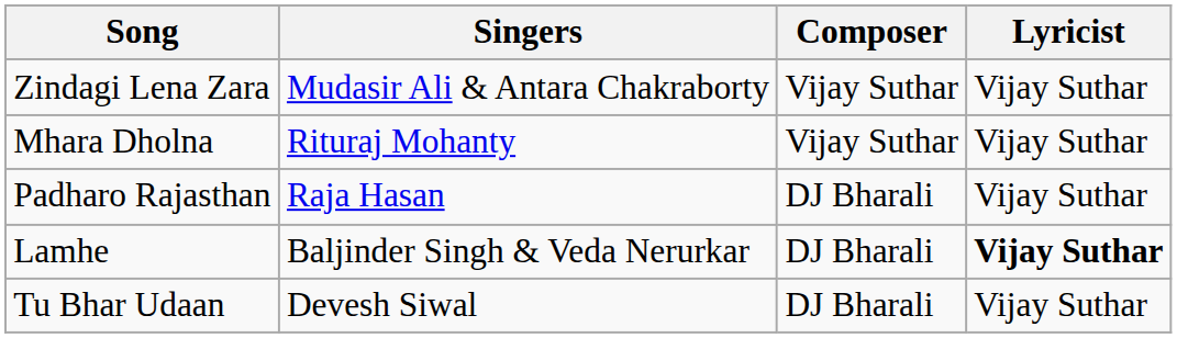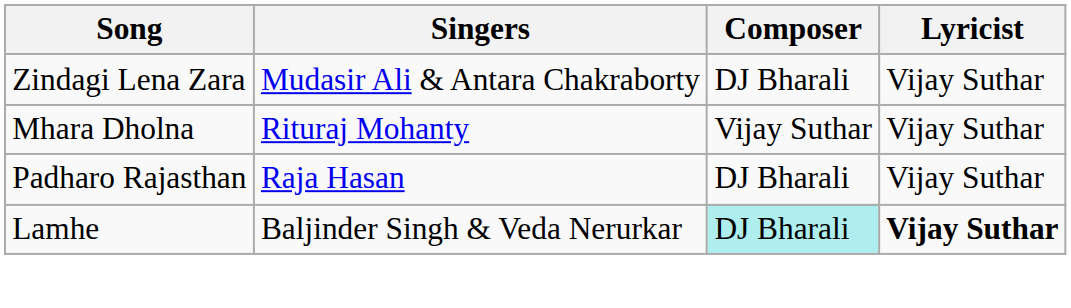Zindagi Lena Zara | Composer: Vijay Suthar -> DJ Bharali
Lamhe | Composer: no background -> paleturquoise background
- row: Tu Bhar Udaan | Devesh Siwal | DJ Bharali | Vijay Suthar
